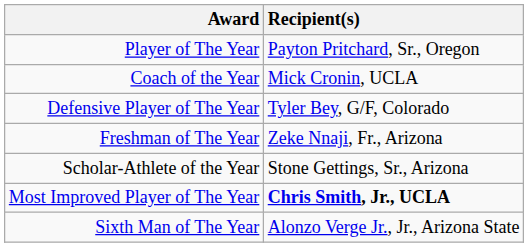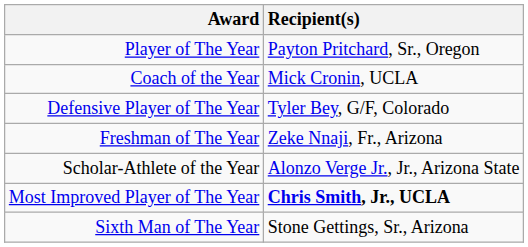Scholar-Athlete of the Year | Recipient(s): Stone Gettings, Sr., Arizona -> Alonzo Verge Jr., Jr., Arizona State
Sixth Man of The Year | Recipient(s): Alonzo Verge Jr., Jr., Arizona State -> Stone Gettings, Sr., Arizona
